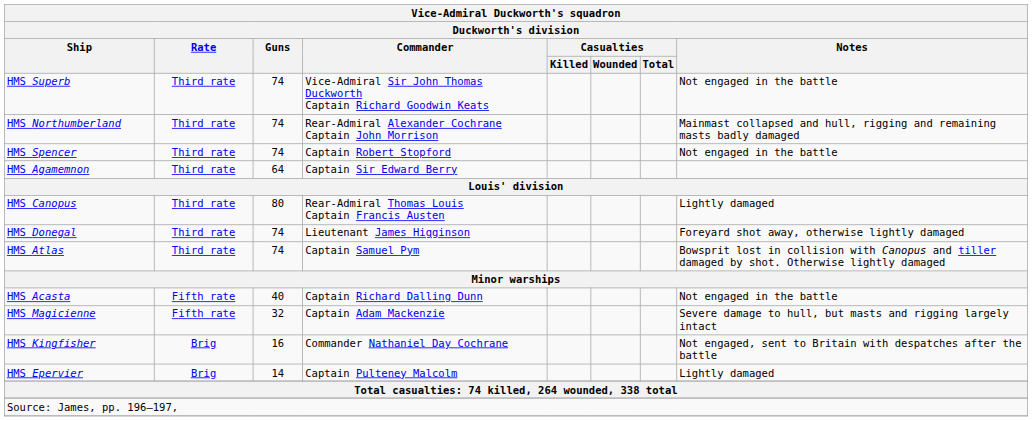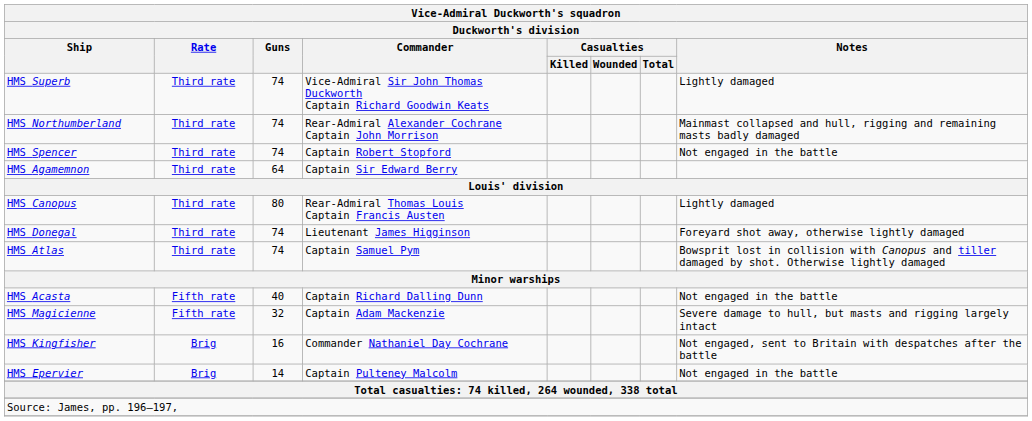HMS Superb | Notes: Not engaged in the battle -> Lightly damaged
HMS Epervier | Notes: Lightly damaged -> Not engaged in the battle
